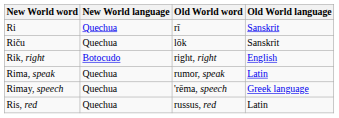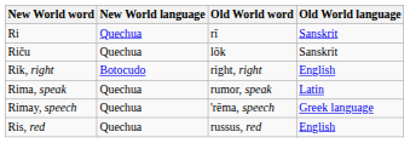Ris, red | Old World language: Latin -> English
